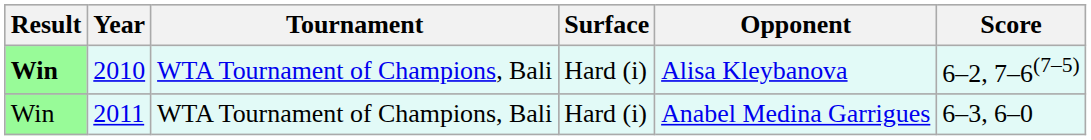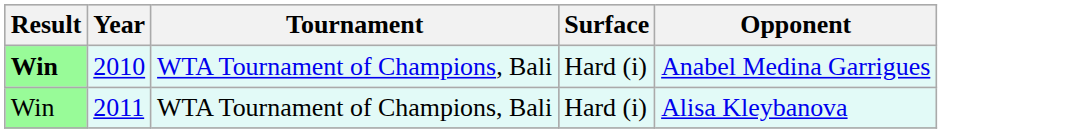- column: Score | 6–2, 7–6(7–5) | 6–3, 6–0
2010 | Opponent: Alisa Kleybanova -> Anabel Medina Garrigues
2011 | Opponent: Anabel Medina Garrigues -> Alisa Kleybanova
